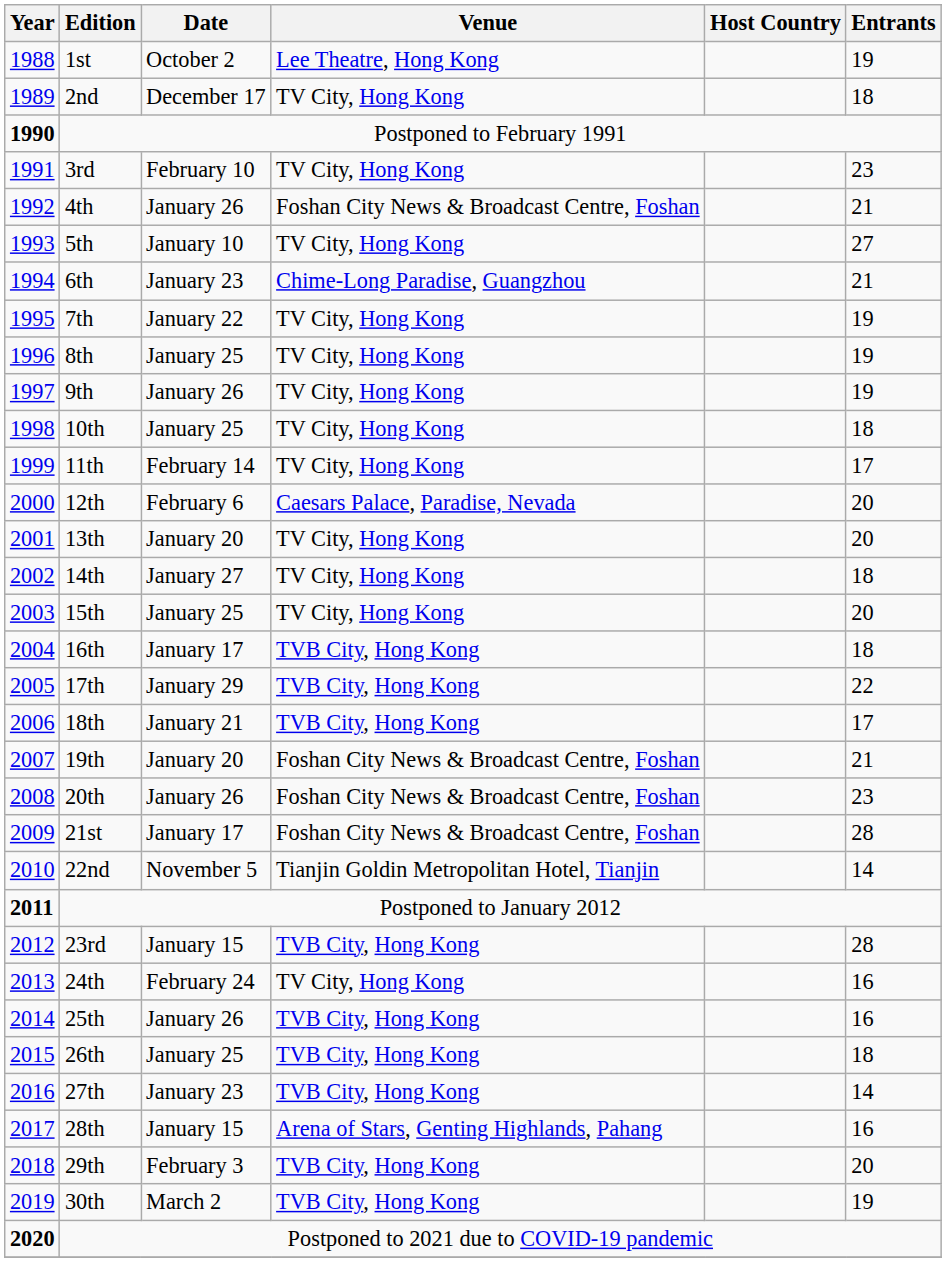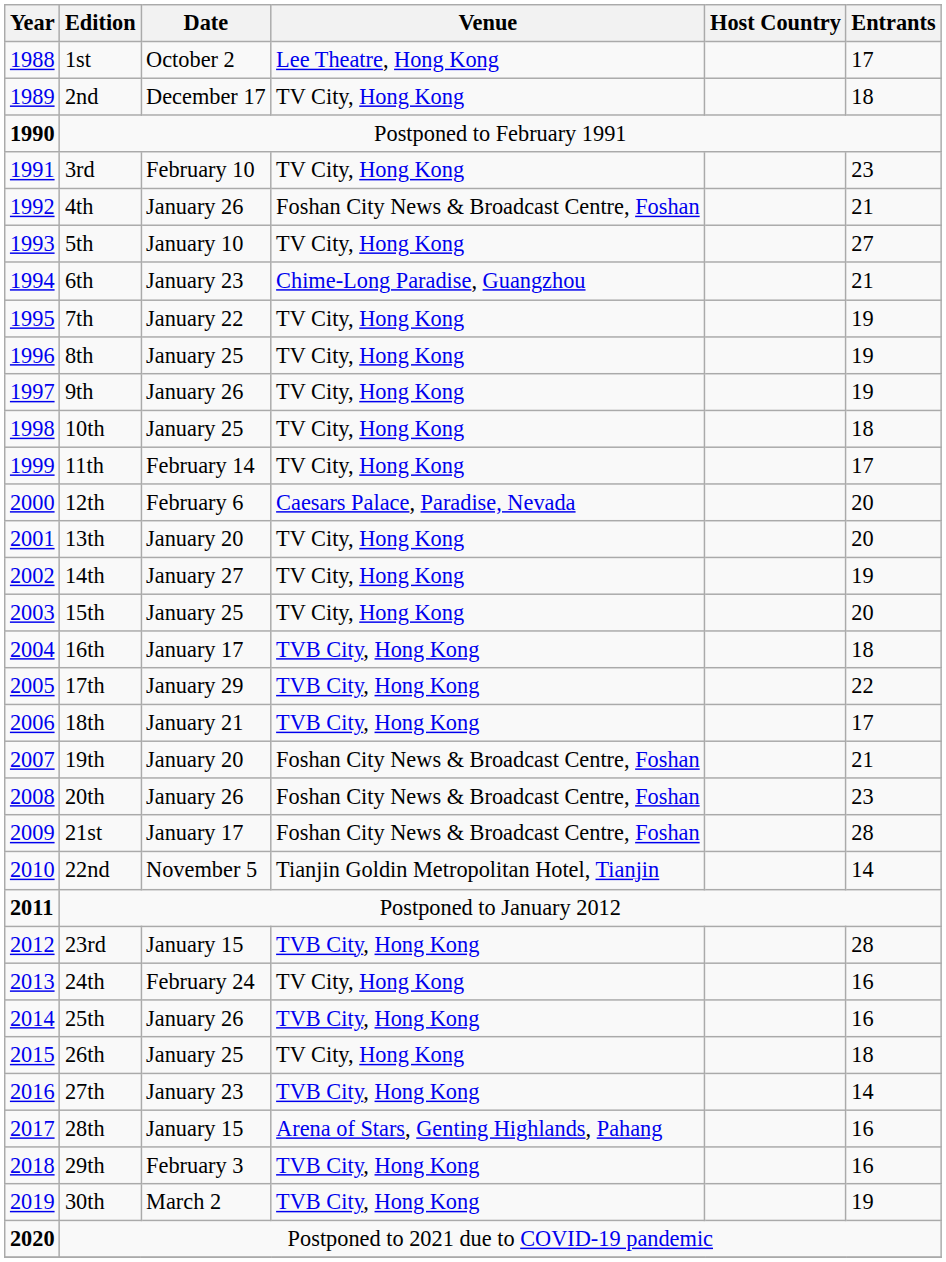1st | Entrants: 19 -> 17
14th | Entrants: 18 -> 19
26th | Venue: TVB City, Hong Kong -> TV City, Hong Kong
29th | Entrants: 20 -> 16
